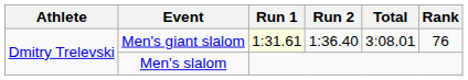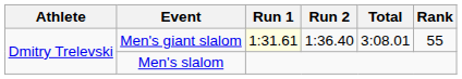Men's giant slalom | Rank: 76 -> 55
